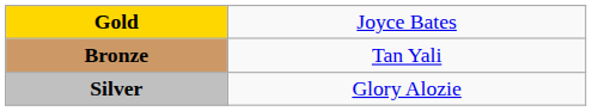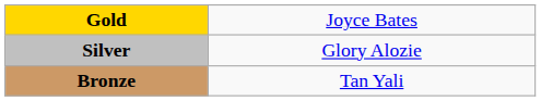rows swapped: Silver <-> Bronze
